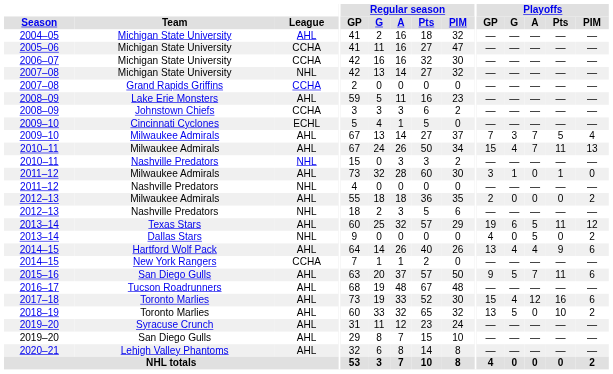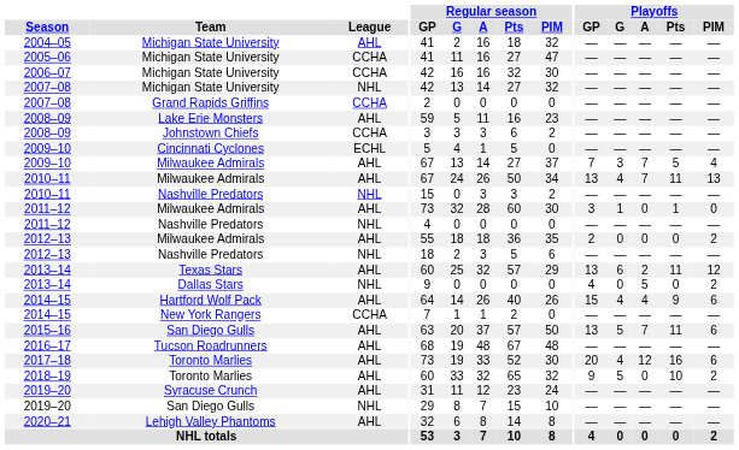2010–11 / Milwaukee Admirals | Playoffs / GP: 15 -> 13
2013–14 / Texas Stars | Playoffs / GP: 19 -> 13
2013–14 / Texas Stars | Playoffs / A: 5 -> 2
2014–15 / Hartford Wolf Pack | Playoffs / GP: 13 -> 15
2015–16 | Playoffs / GP: 9 -> 13
2017–18 | Playoffs / GP: 15 -> 20
2018–19 | Playoffs / GP: 13 -> 9
2019–20 / San Diego Gulls | League: AHL -> NHL
